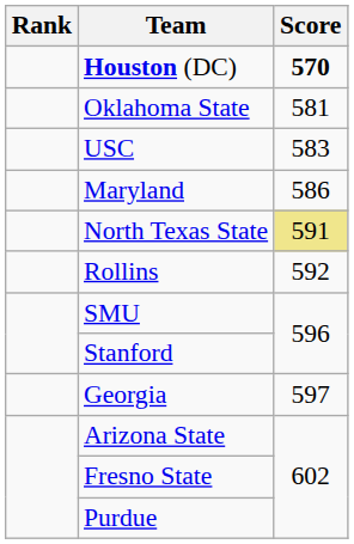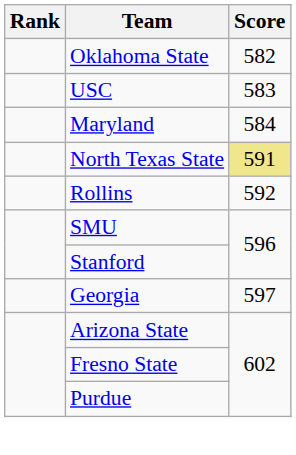- row: Houston (DC) | 570
Oklahoma State | Score: 581 -> 582
Maryland | Score: 586 -> 584
